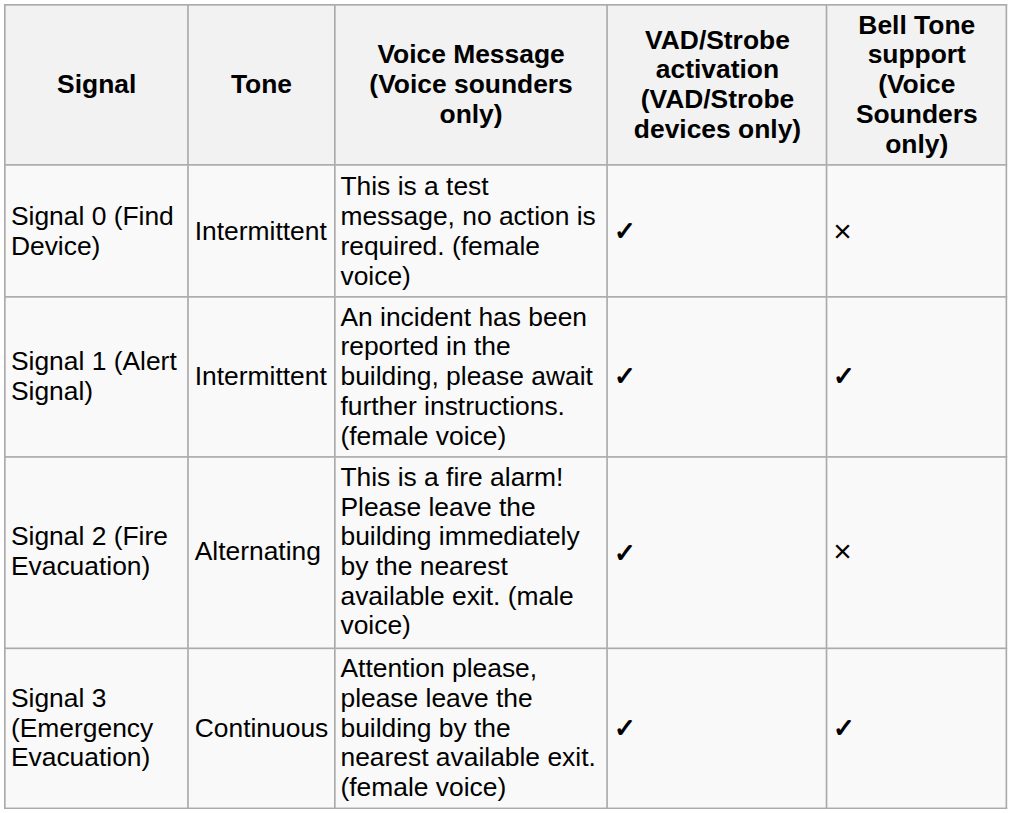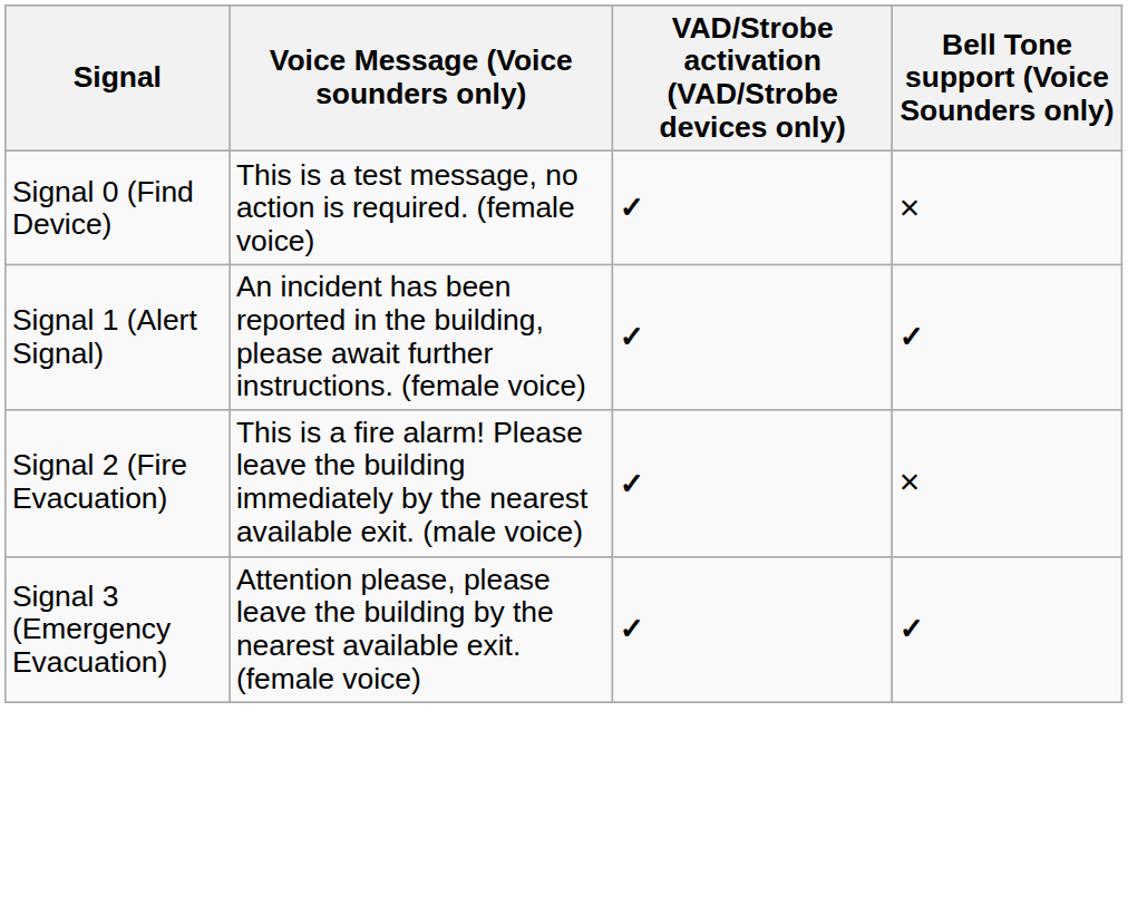- column: Tone | Intermittent | Intermittent | Alternating | Continuous
